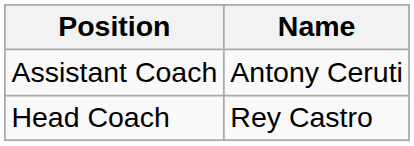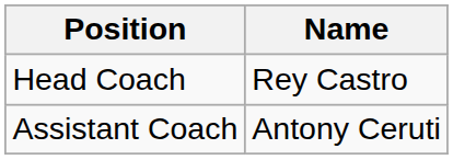rows swapped: Head Coach <-> Assistant Coach
